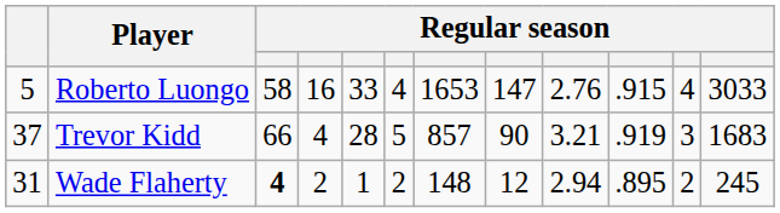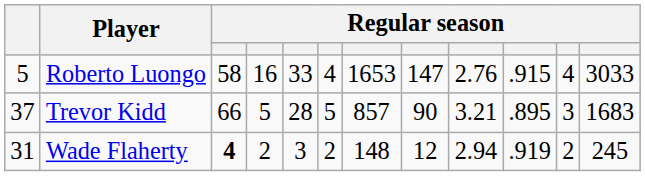Trevor Kidd | column 4: 4 -> 5
Trevor Kidd | column 10: .919 -> .895
Wade Flaherty | column 5: 1 -> 3
Wade Flaherty | column 10: .895 -> .919
